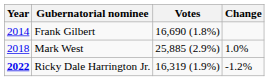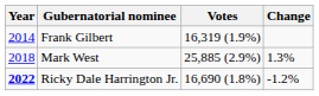Frank Gilbert | Votes: 16,690 (1.8%) -> 16,319 (1.9%)
Mark West | Change: 1.0% -> 1.3%
Ricky Dale Harrington Jr. | Votes: 16,319 (1.9%) -> 16,690 (1.8%)
